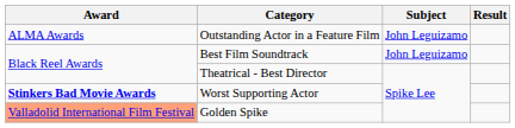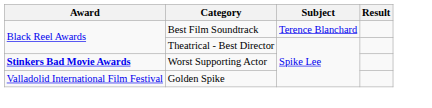- row: ALMA Awards | Outstanding Actor in a Feature Film | John Leguizamo
Best Film Soundtrack | Subject: John Leguizamo -> Terence Blanchard
Golden Spike | Award: lightsalmon background -> no background
